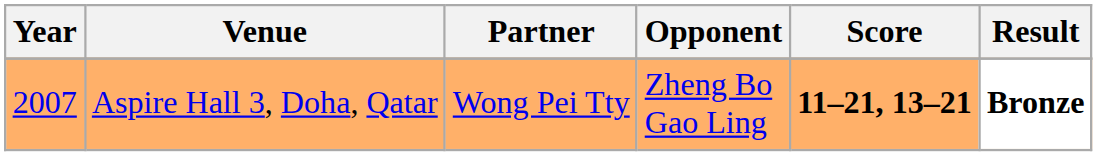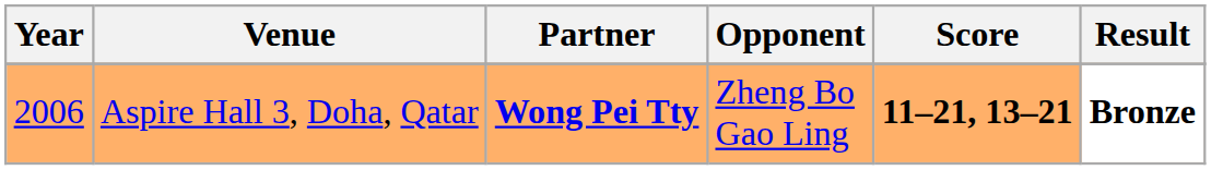Aspire Hall 3, Doha, Qatar | Year: 2007 -> 2006
Aspire Hall 3, Doha, Qatar | Partner: normal -> bold
